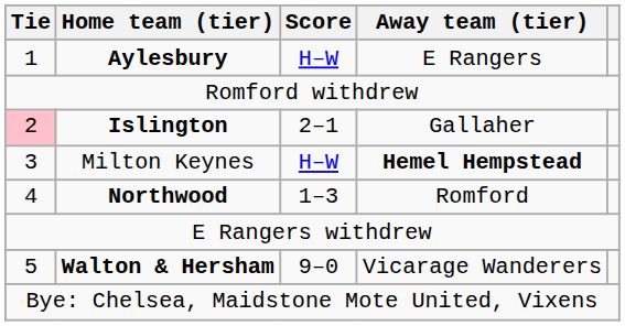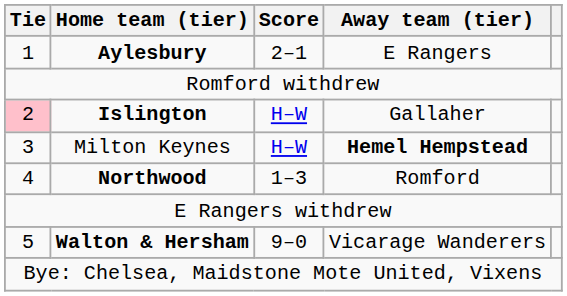Aylesbury | Score: H–W -> 2–1
Islington | Score: 2–1 -> H–W
